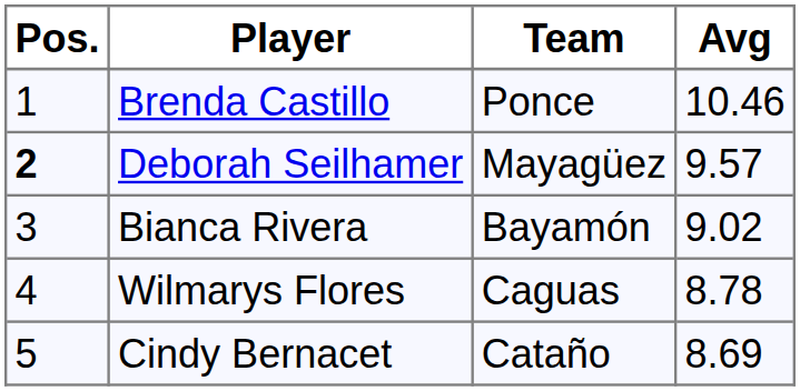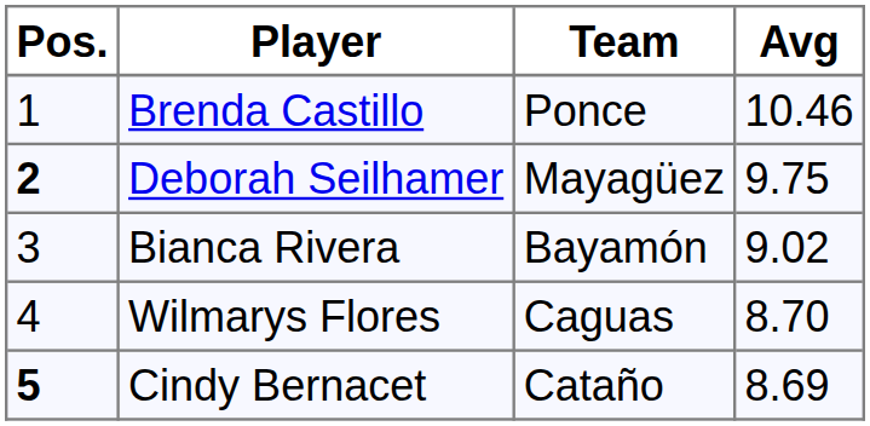Deborah Seilhamer | Avg: 9.57 -> 9.75
Wilmarys Flores | Avg: 8.78 -> 8.70
Cindy Bernacet | Pos.: normal -> bold
